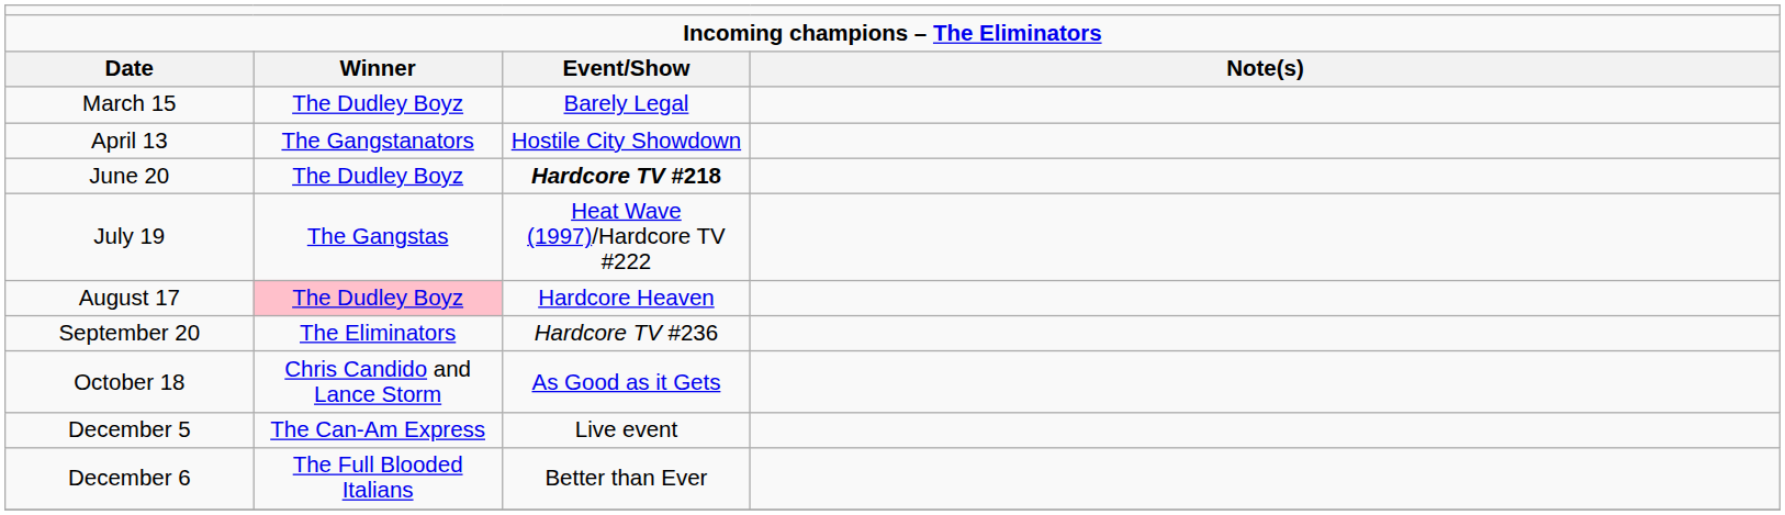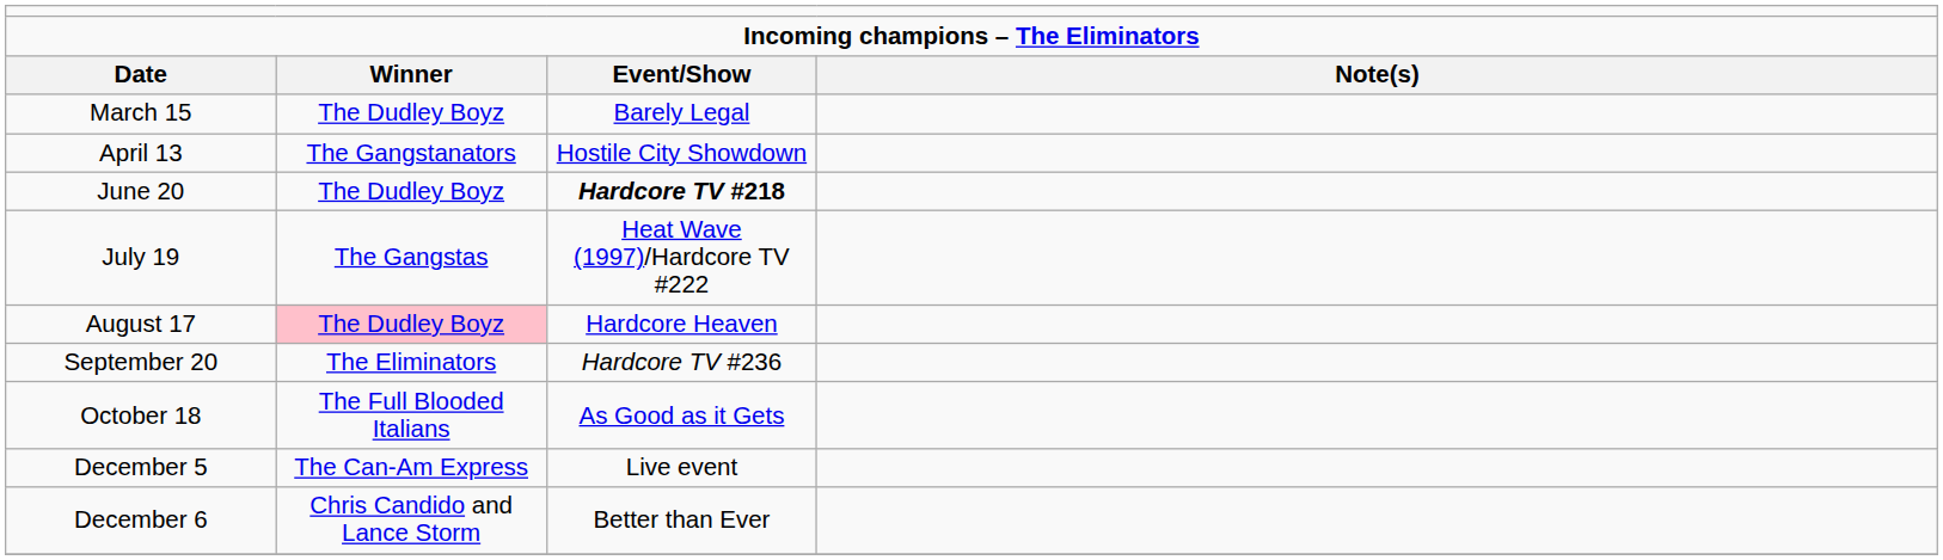October 18 | column 2: Chris Candido and Lance Storm -> The Full Blooded Italians
December 6 | column 2: The Full Blooded Italians -> Chris Candido and Lance Storm
